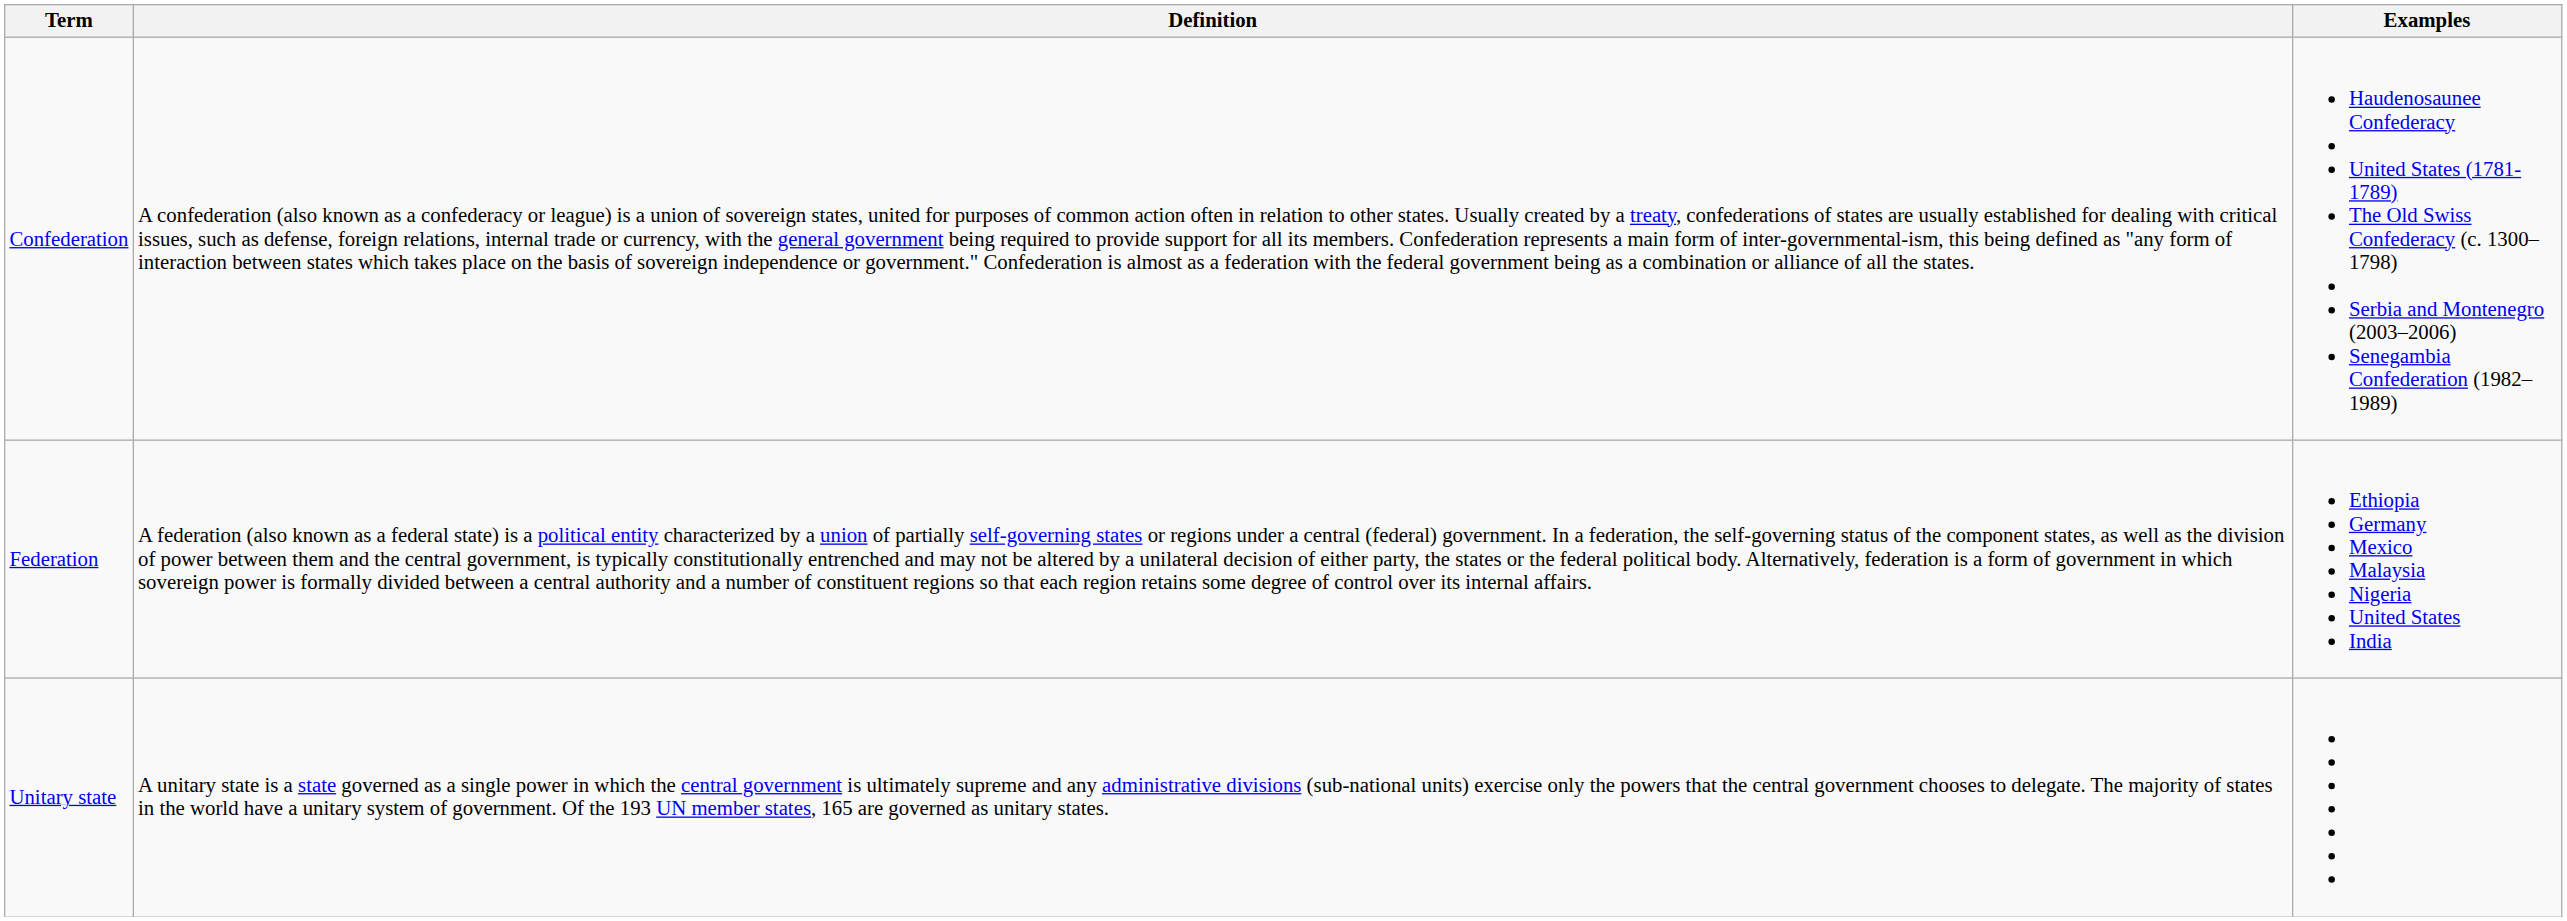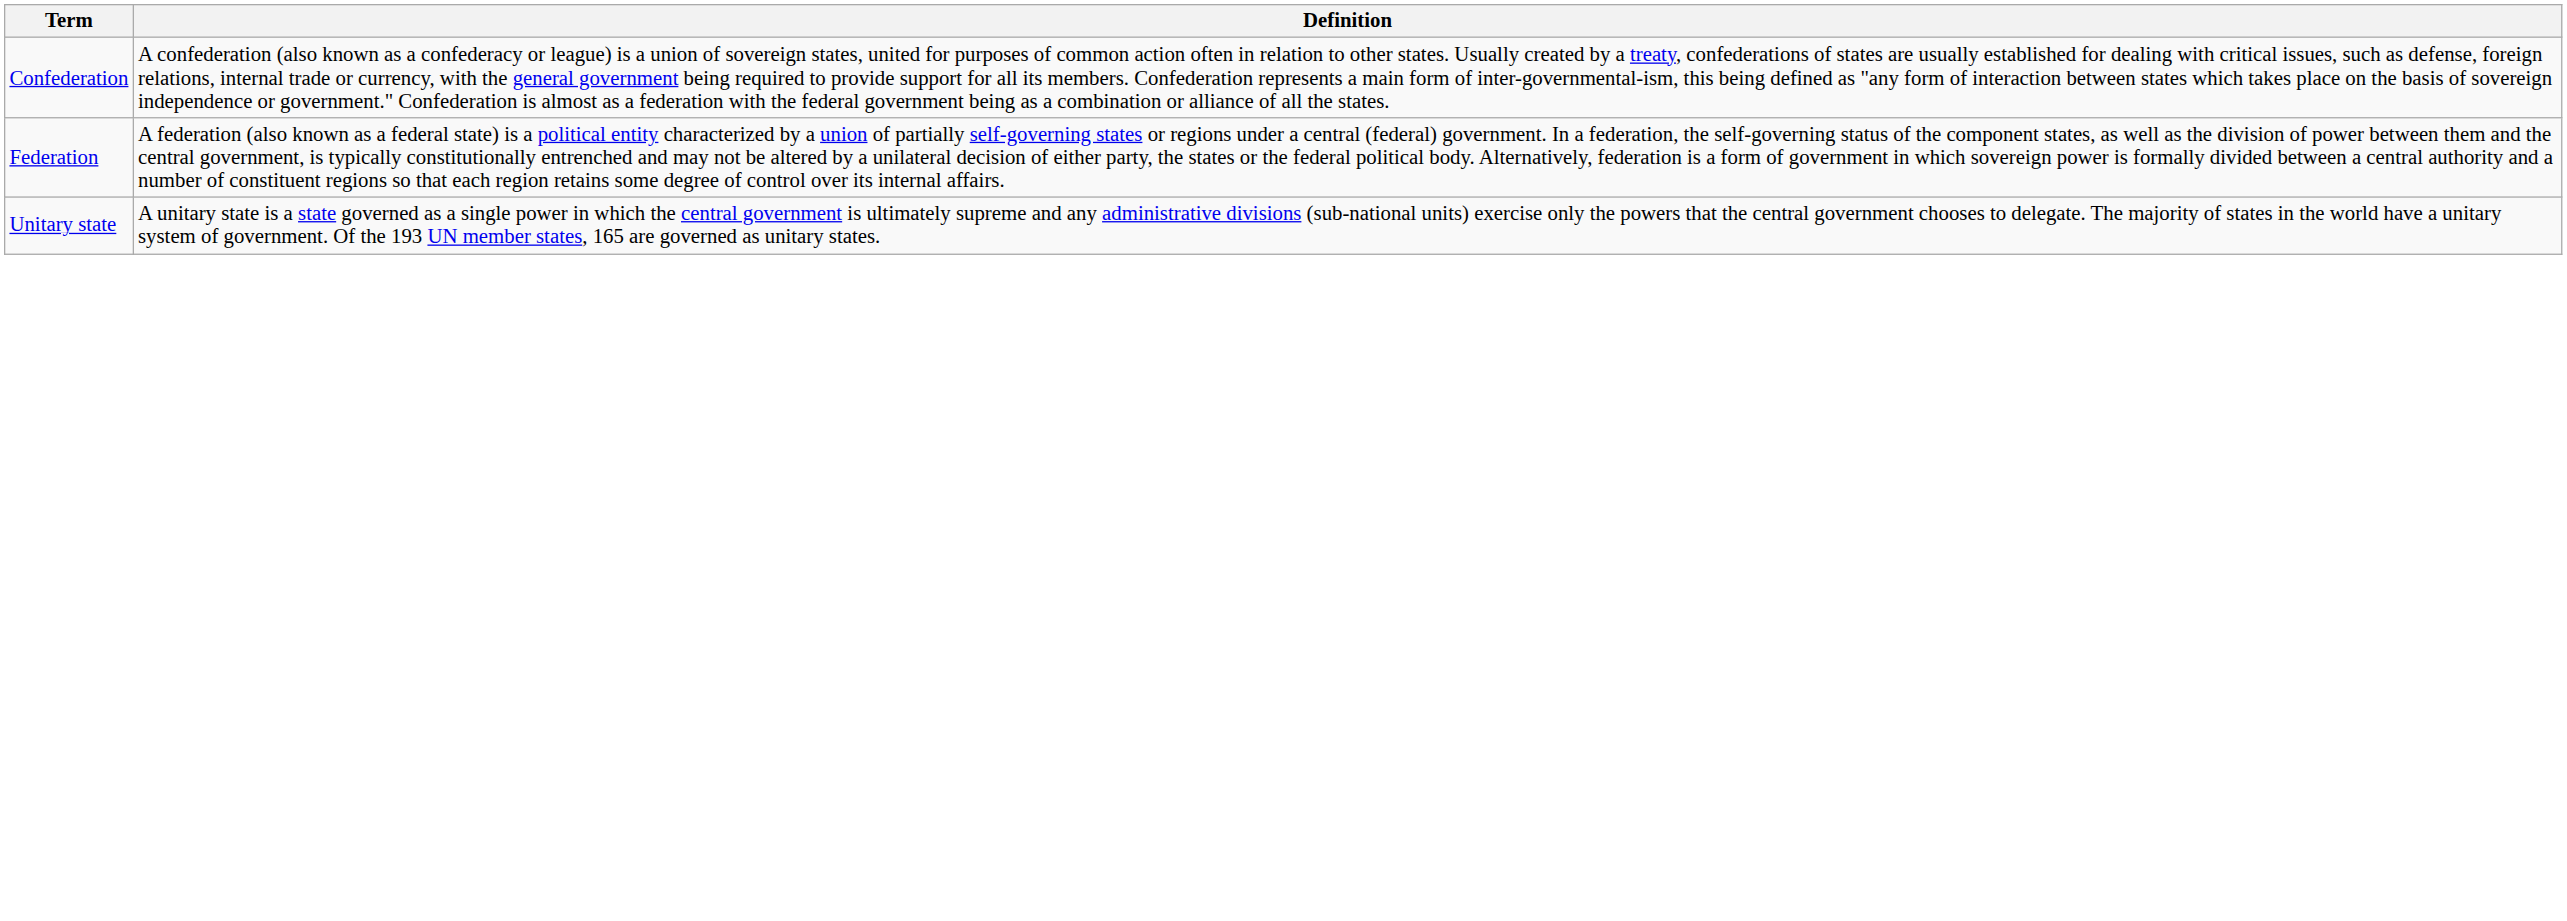- column: Examples | Haudenosaunee Confederacy United States (1781-1789) The Old Swiss Confederacy (c. 1300–1798) Serbia and Montenegro (2003–2006) Senegambia Confederation (1982–1989) | Ethiopia Germany Mexico Malaysia Nigeria United States India
